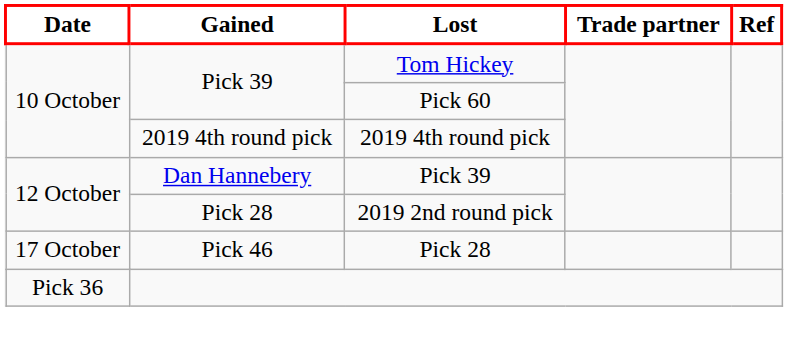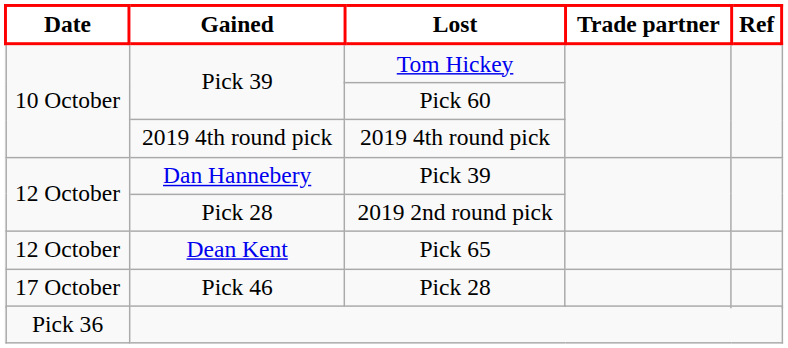+ row: 12 October | Dean Kent | Pick 65
